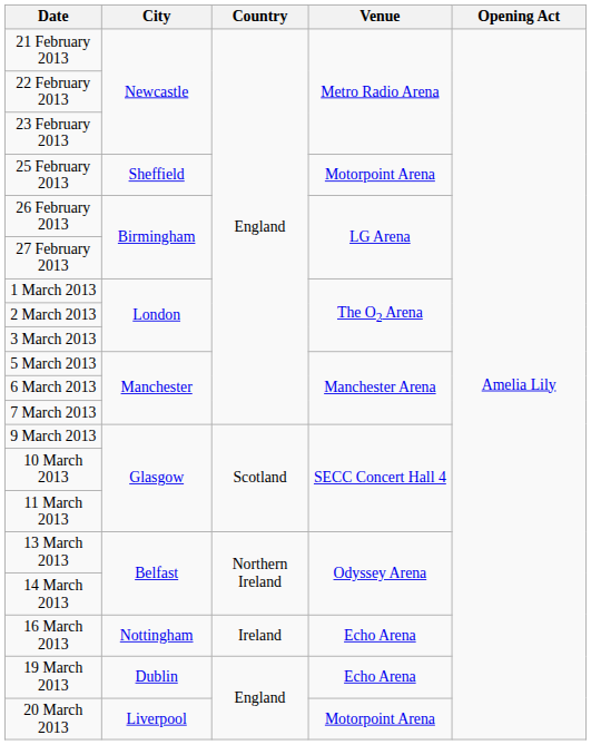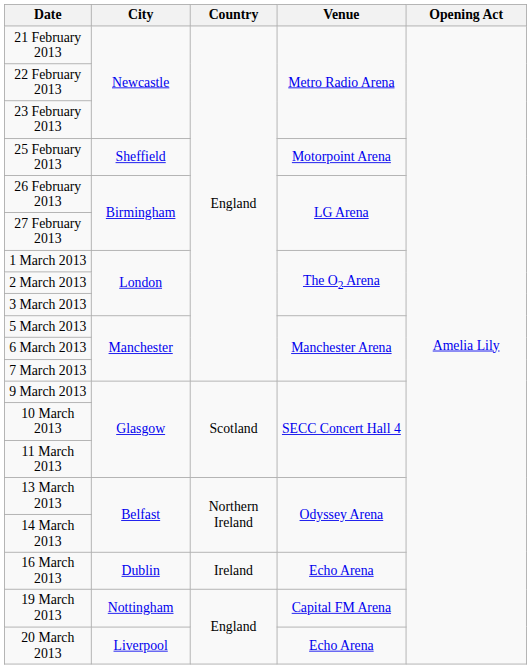16 March 2013 | City: Nottingham -> Dublin
19 March 2013 | City: Dublin -> Nottingham
19 March 2013 | Venue: Echo Arena -> Capital FM Arena
20 March 2013 | Venue: Motorpoint Arena -> Echo Arena
